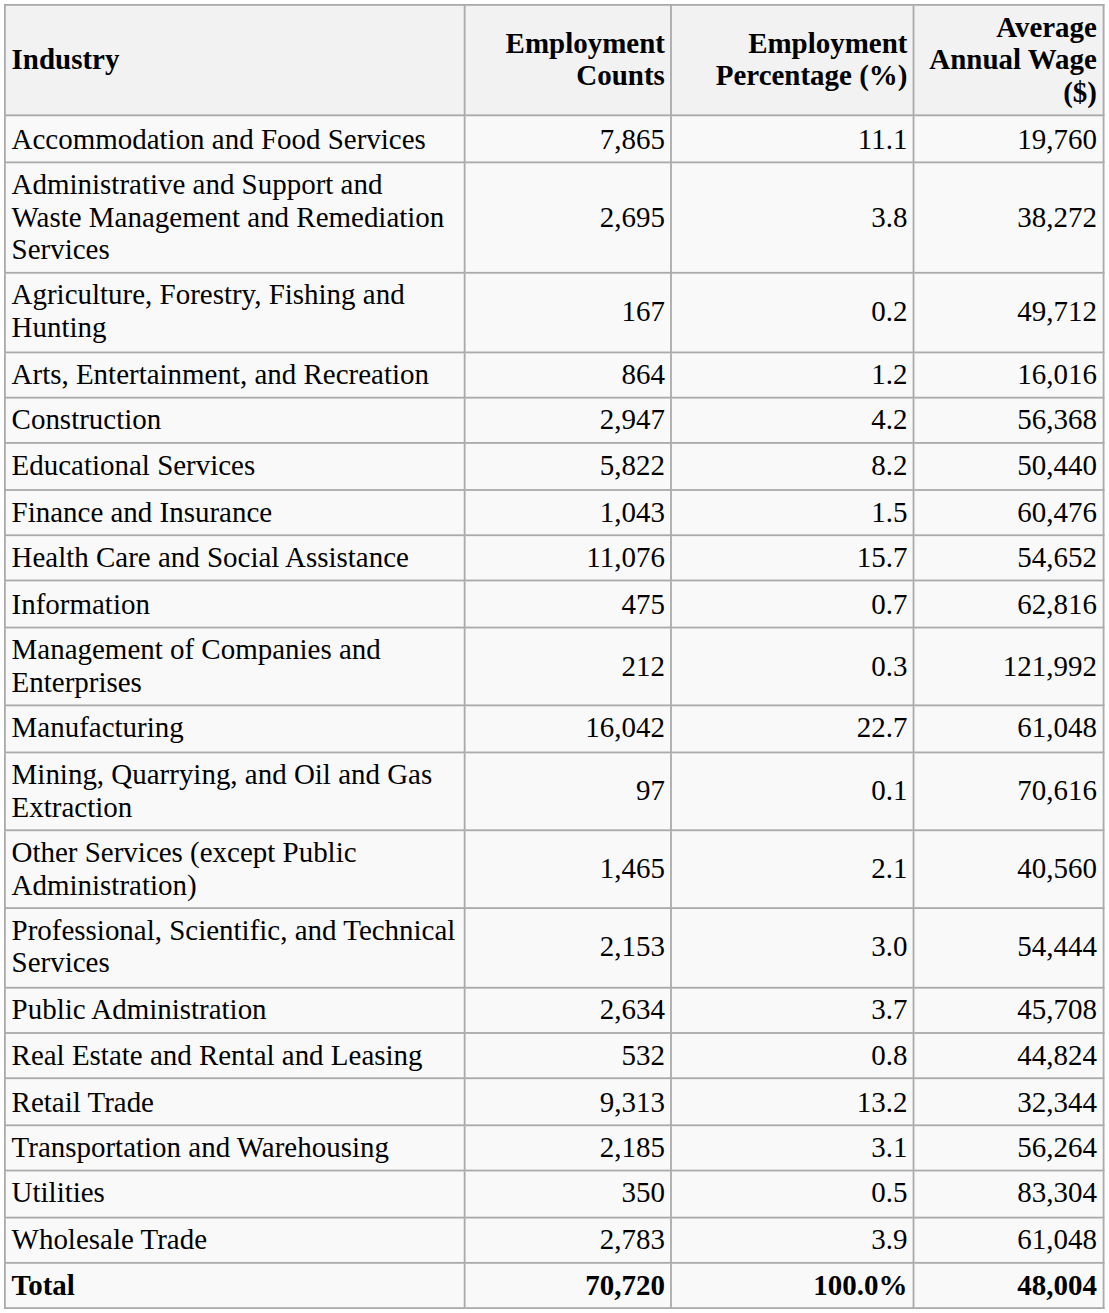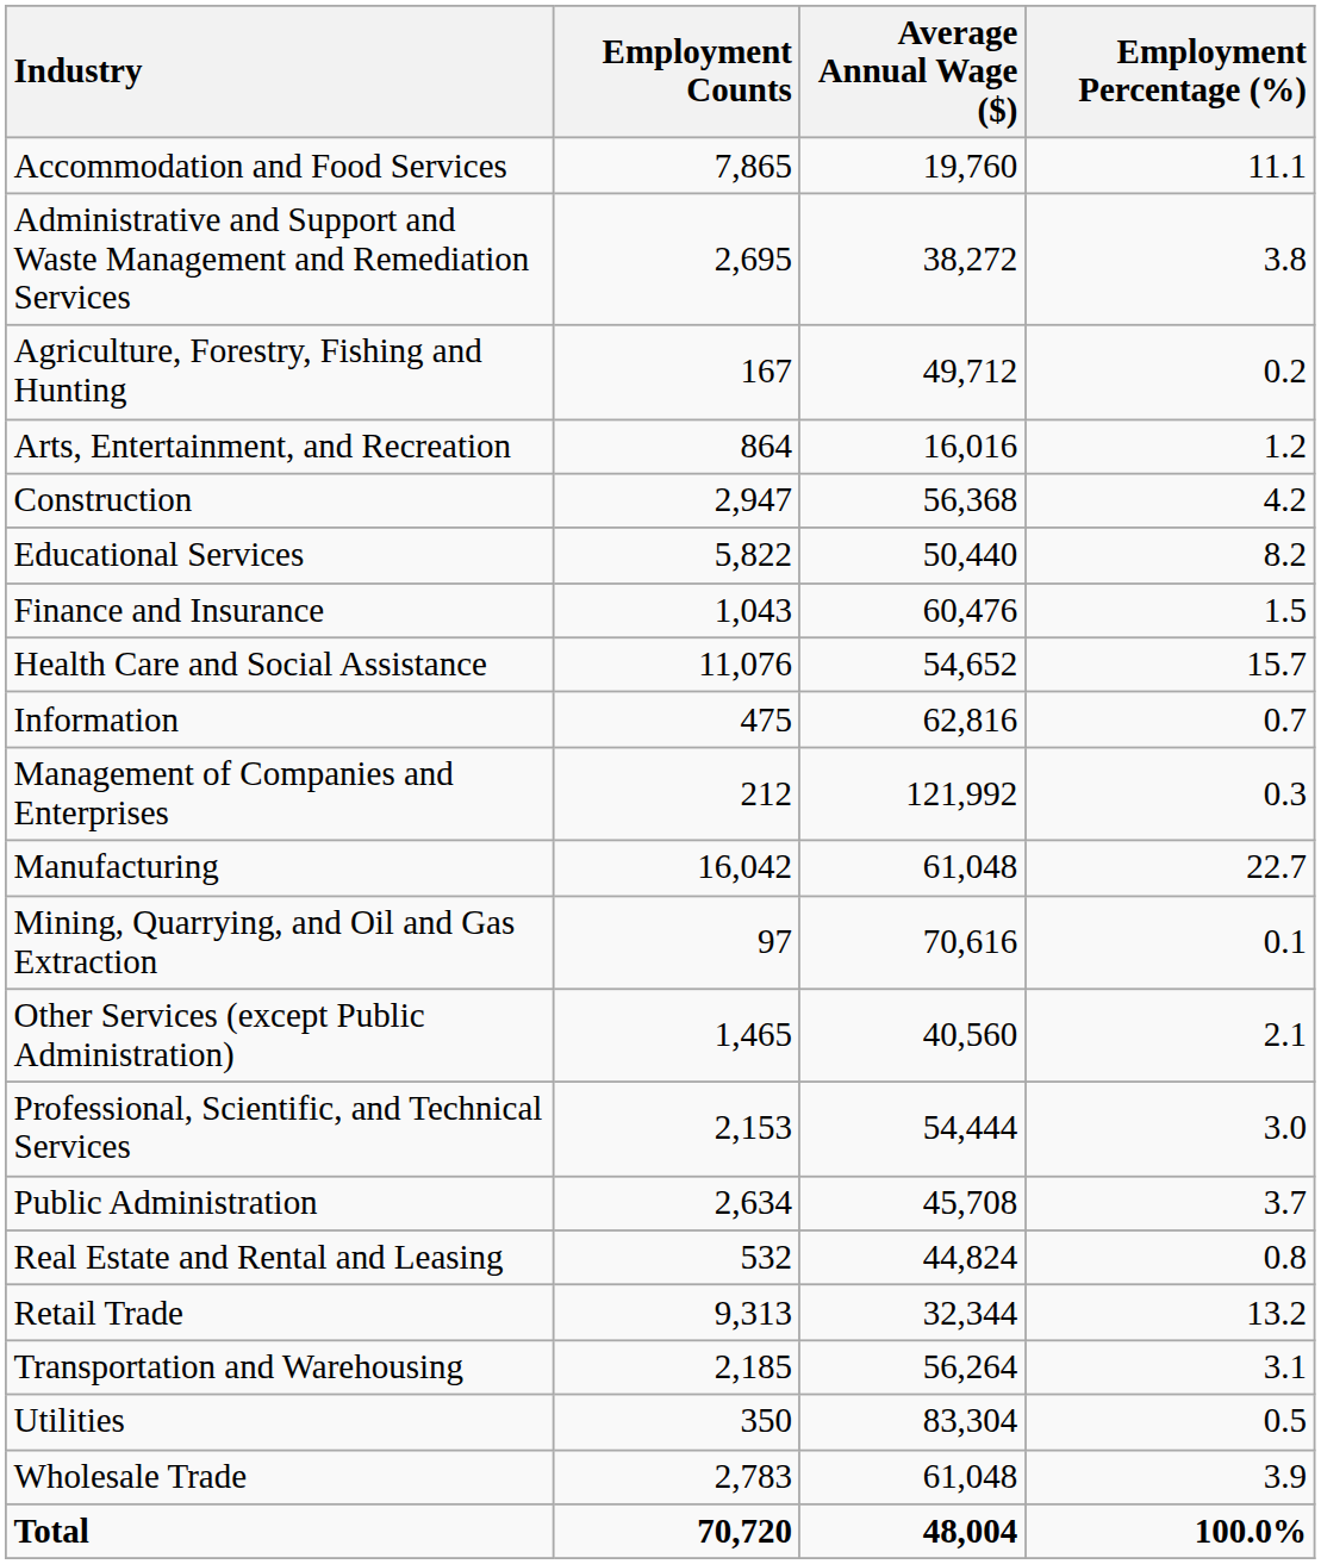columns swapped: Employment Percentage (%) <-> Average Annual Wage ($)
